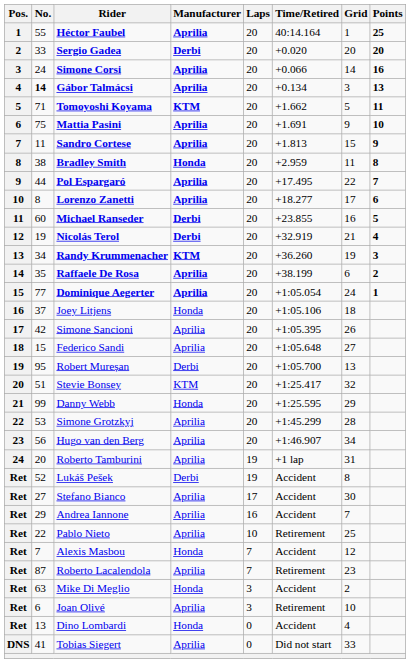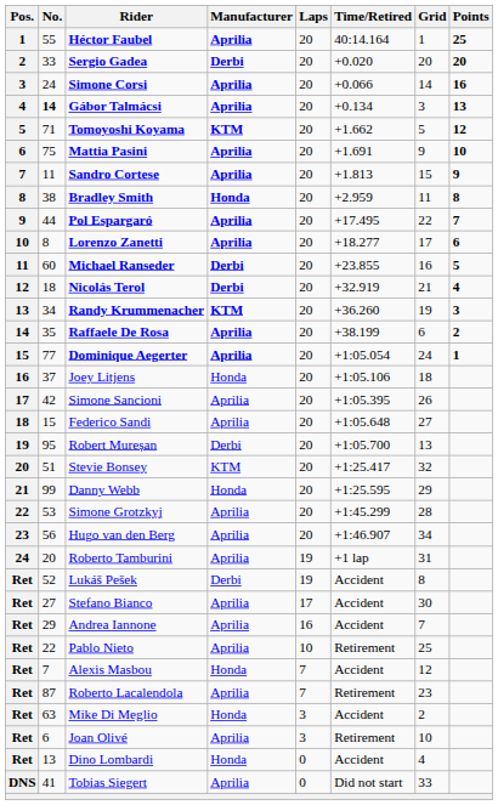Tomoyoshi Koyama | Points: 11 -> 12
Nicolás Terol | No.: 19 -> 18
